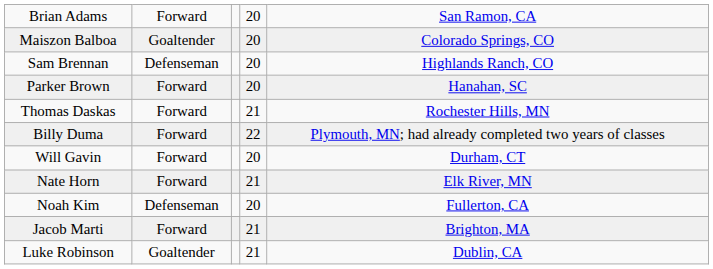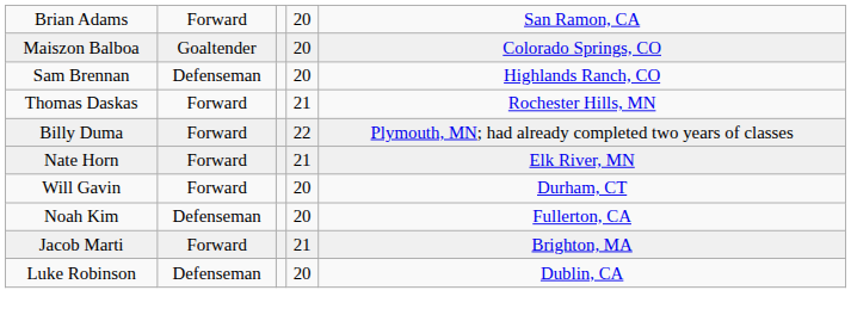- row: Parker Brown | Forward | 20 | Hanahan, SC
rows swapped: Will Gavin <-> Nate Horn
Luke Robinson | column 2: Goaltender -> Defenseman
Luke Robinson | column 4: 21 -> 20
